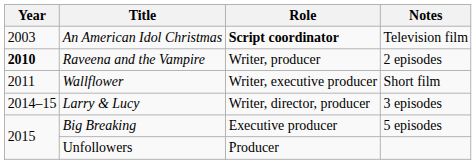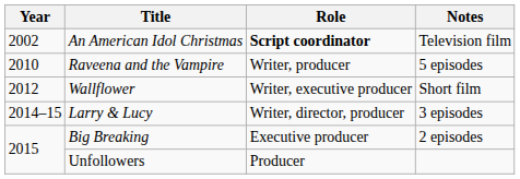An American Idol Christmas | Year: 2003 -> 2002
Raveena and the Vampire | Year: bold -> normal
Raveena and the Vampire | Notes: 2 episodes -> 5 episodes
Wallflower | Year: 2011 -> 2012
Big Breaking | Notes: 5 episodes -> 2 episodes
